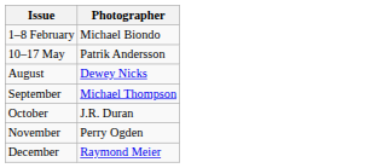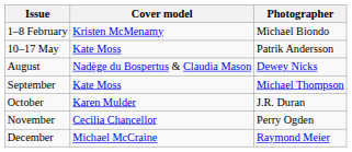+ column: Cover model | Kristen McMenamy | Kate Moss | Nadège du Bospertus & Claudia Mason | Kate Moss | Karen Mulder | Cecilia Chancellor | Michael McCraine
